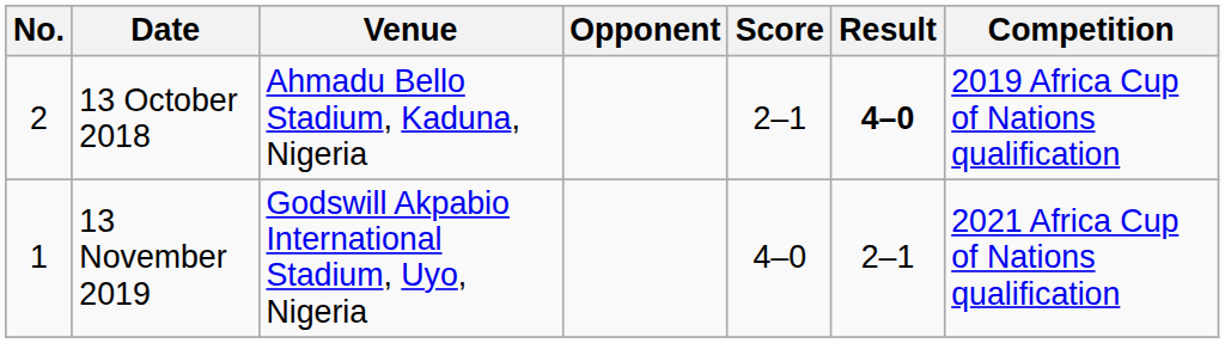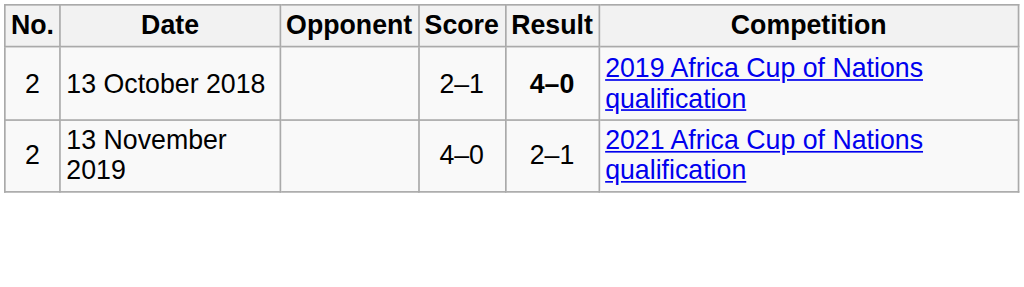- column: Venue | Ahmadu Bello Stadium, Kaduna, Nigeria | Godswill Akpabio International Stadium, Uyo, Nigeria
13 November 2019 | No.: 1 -> 2
